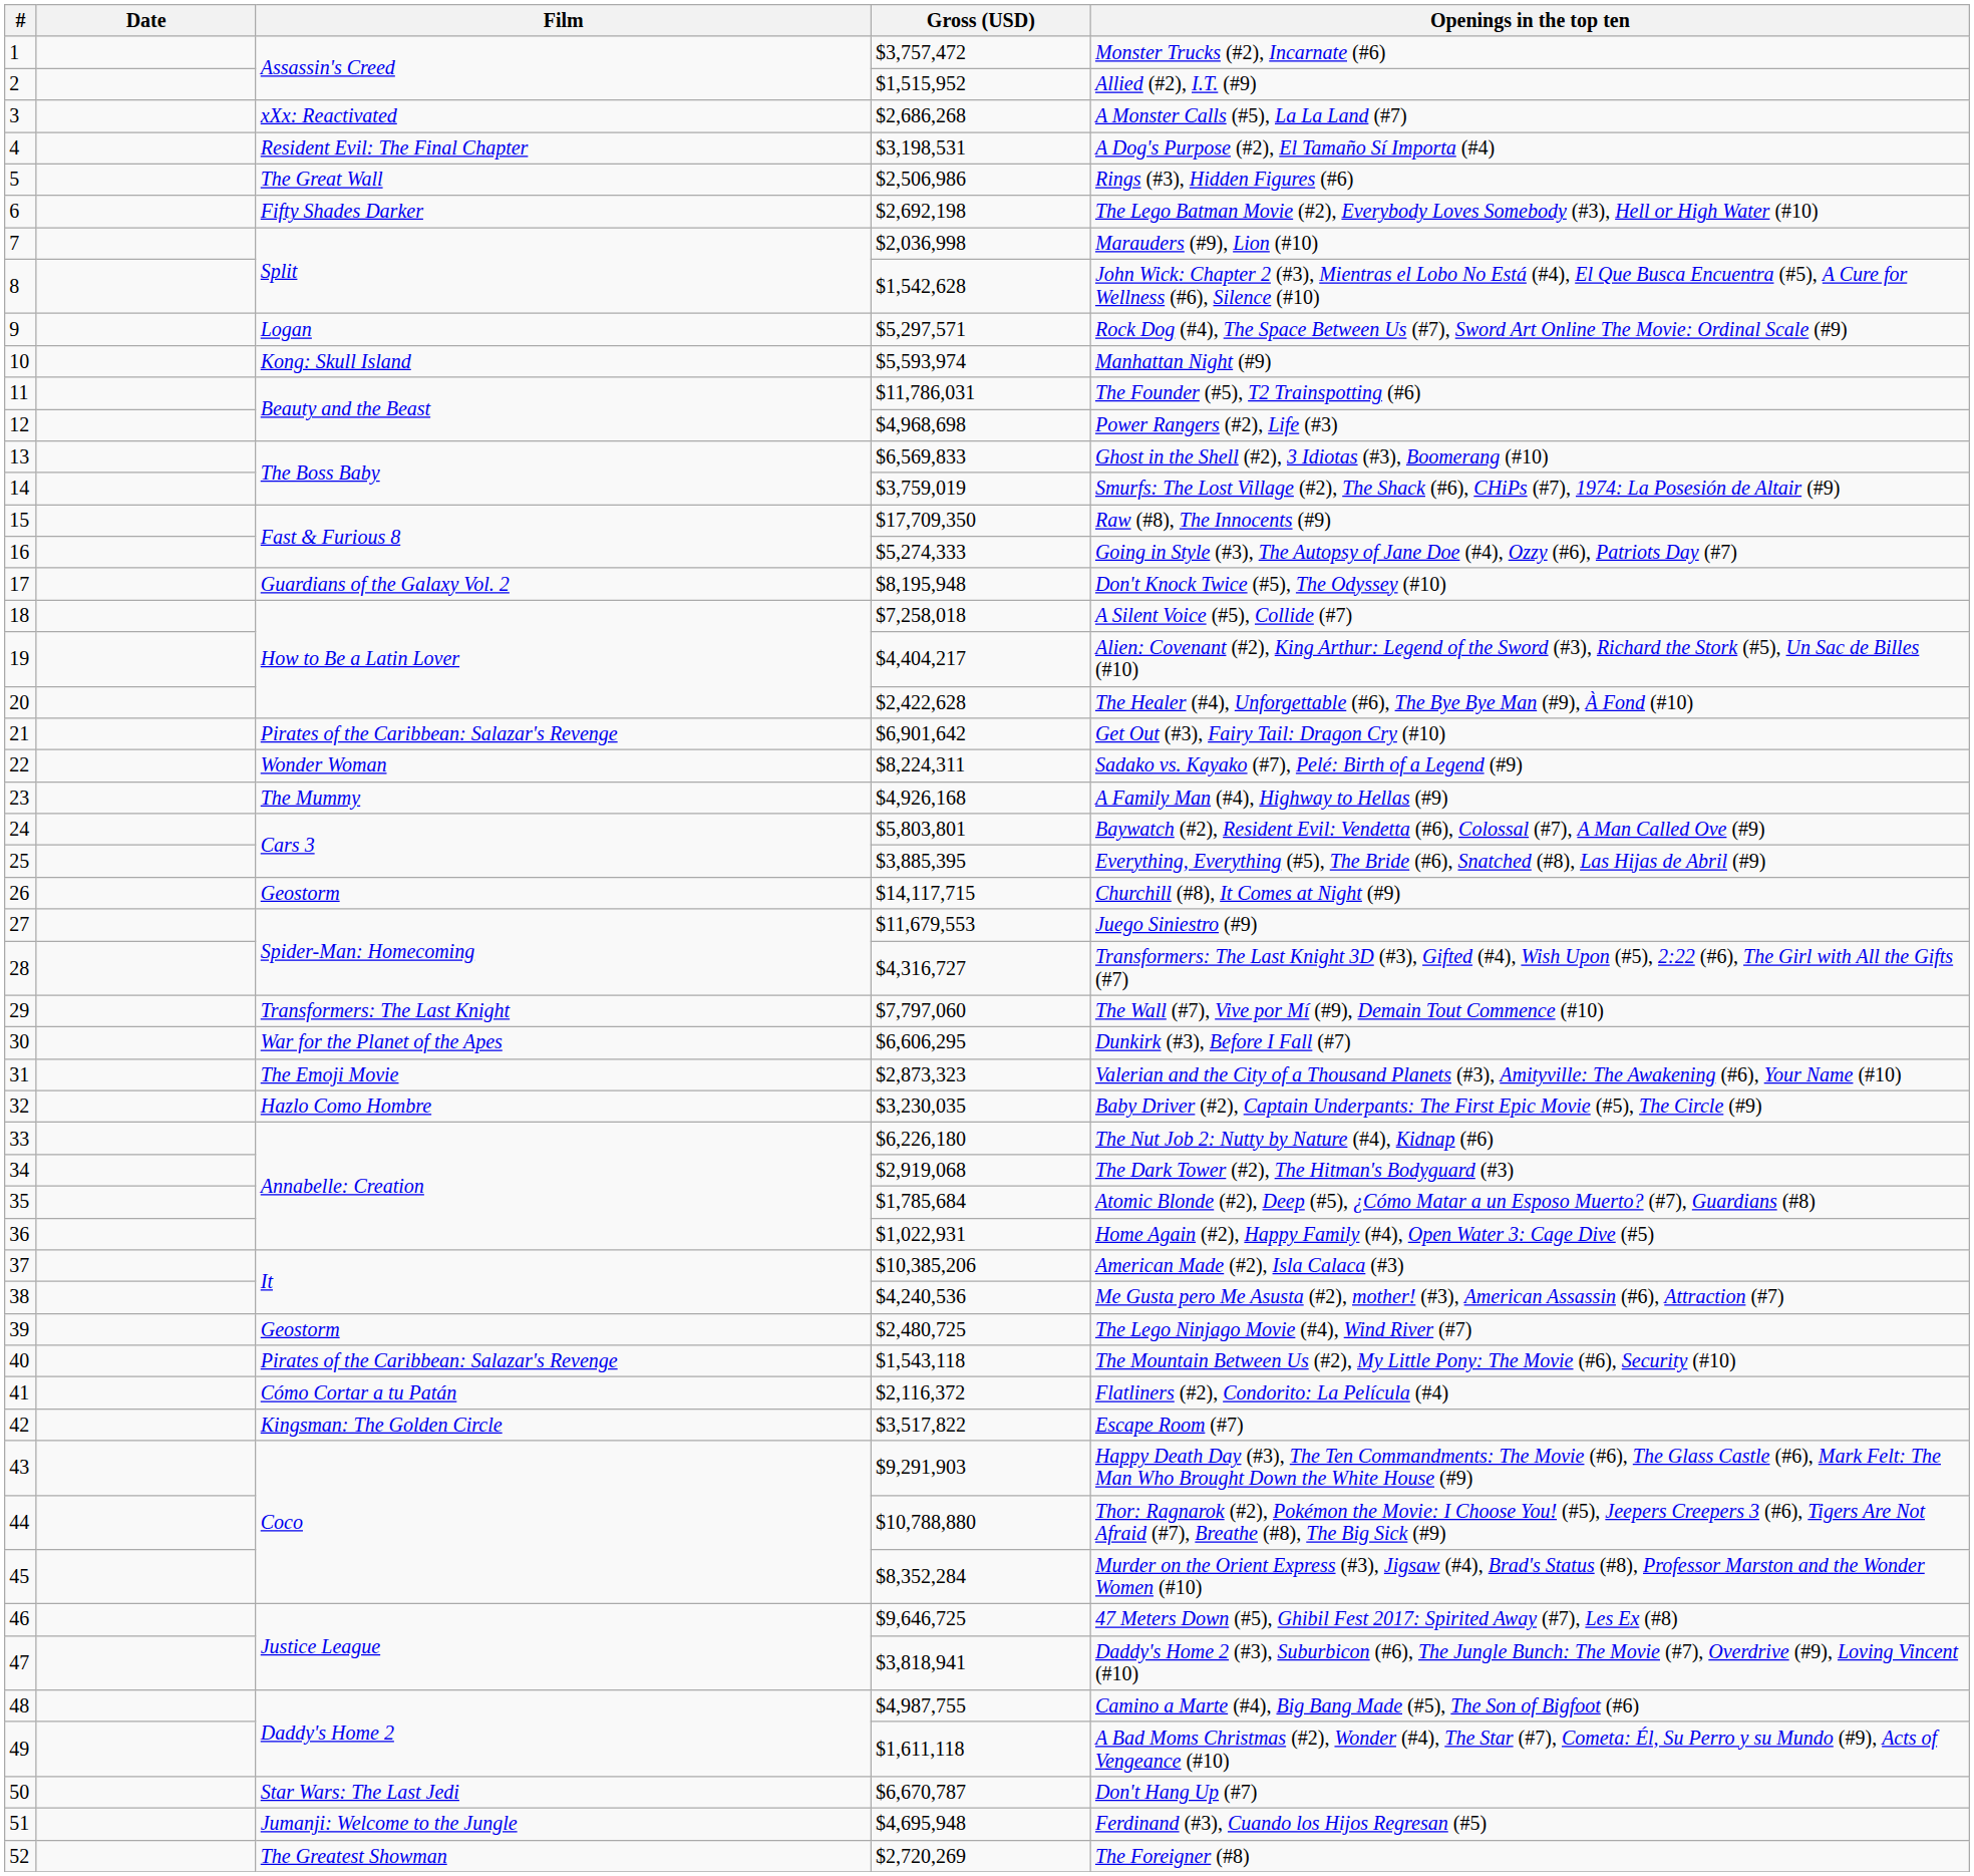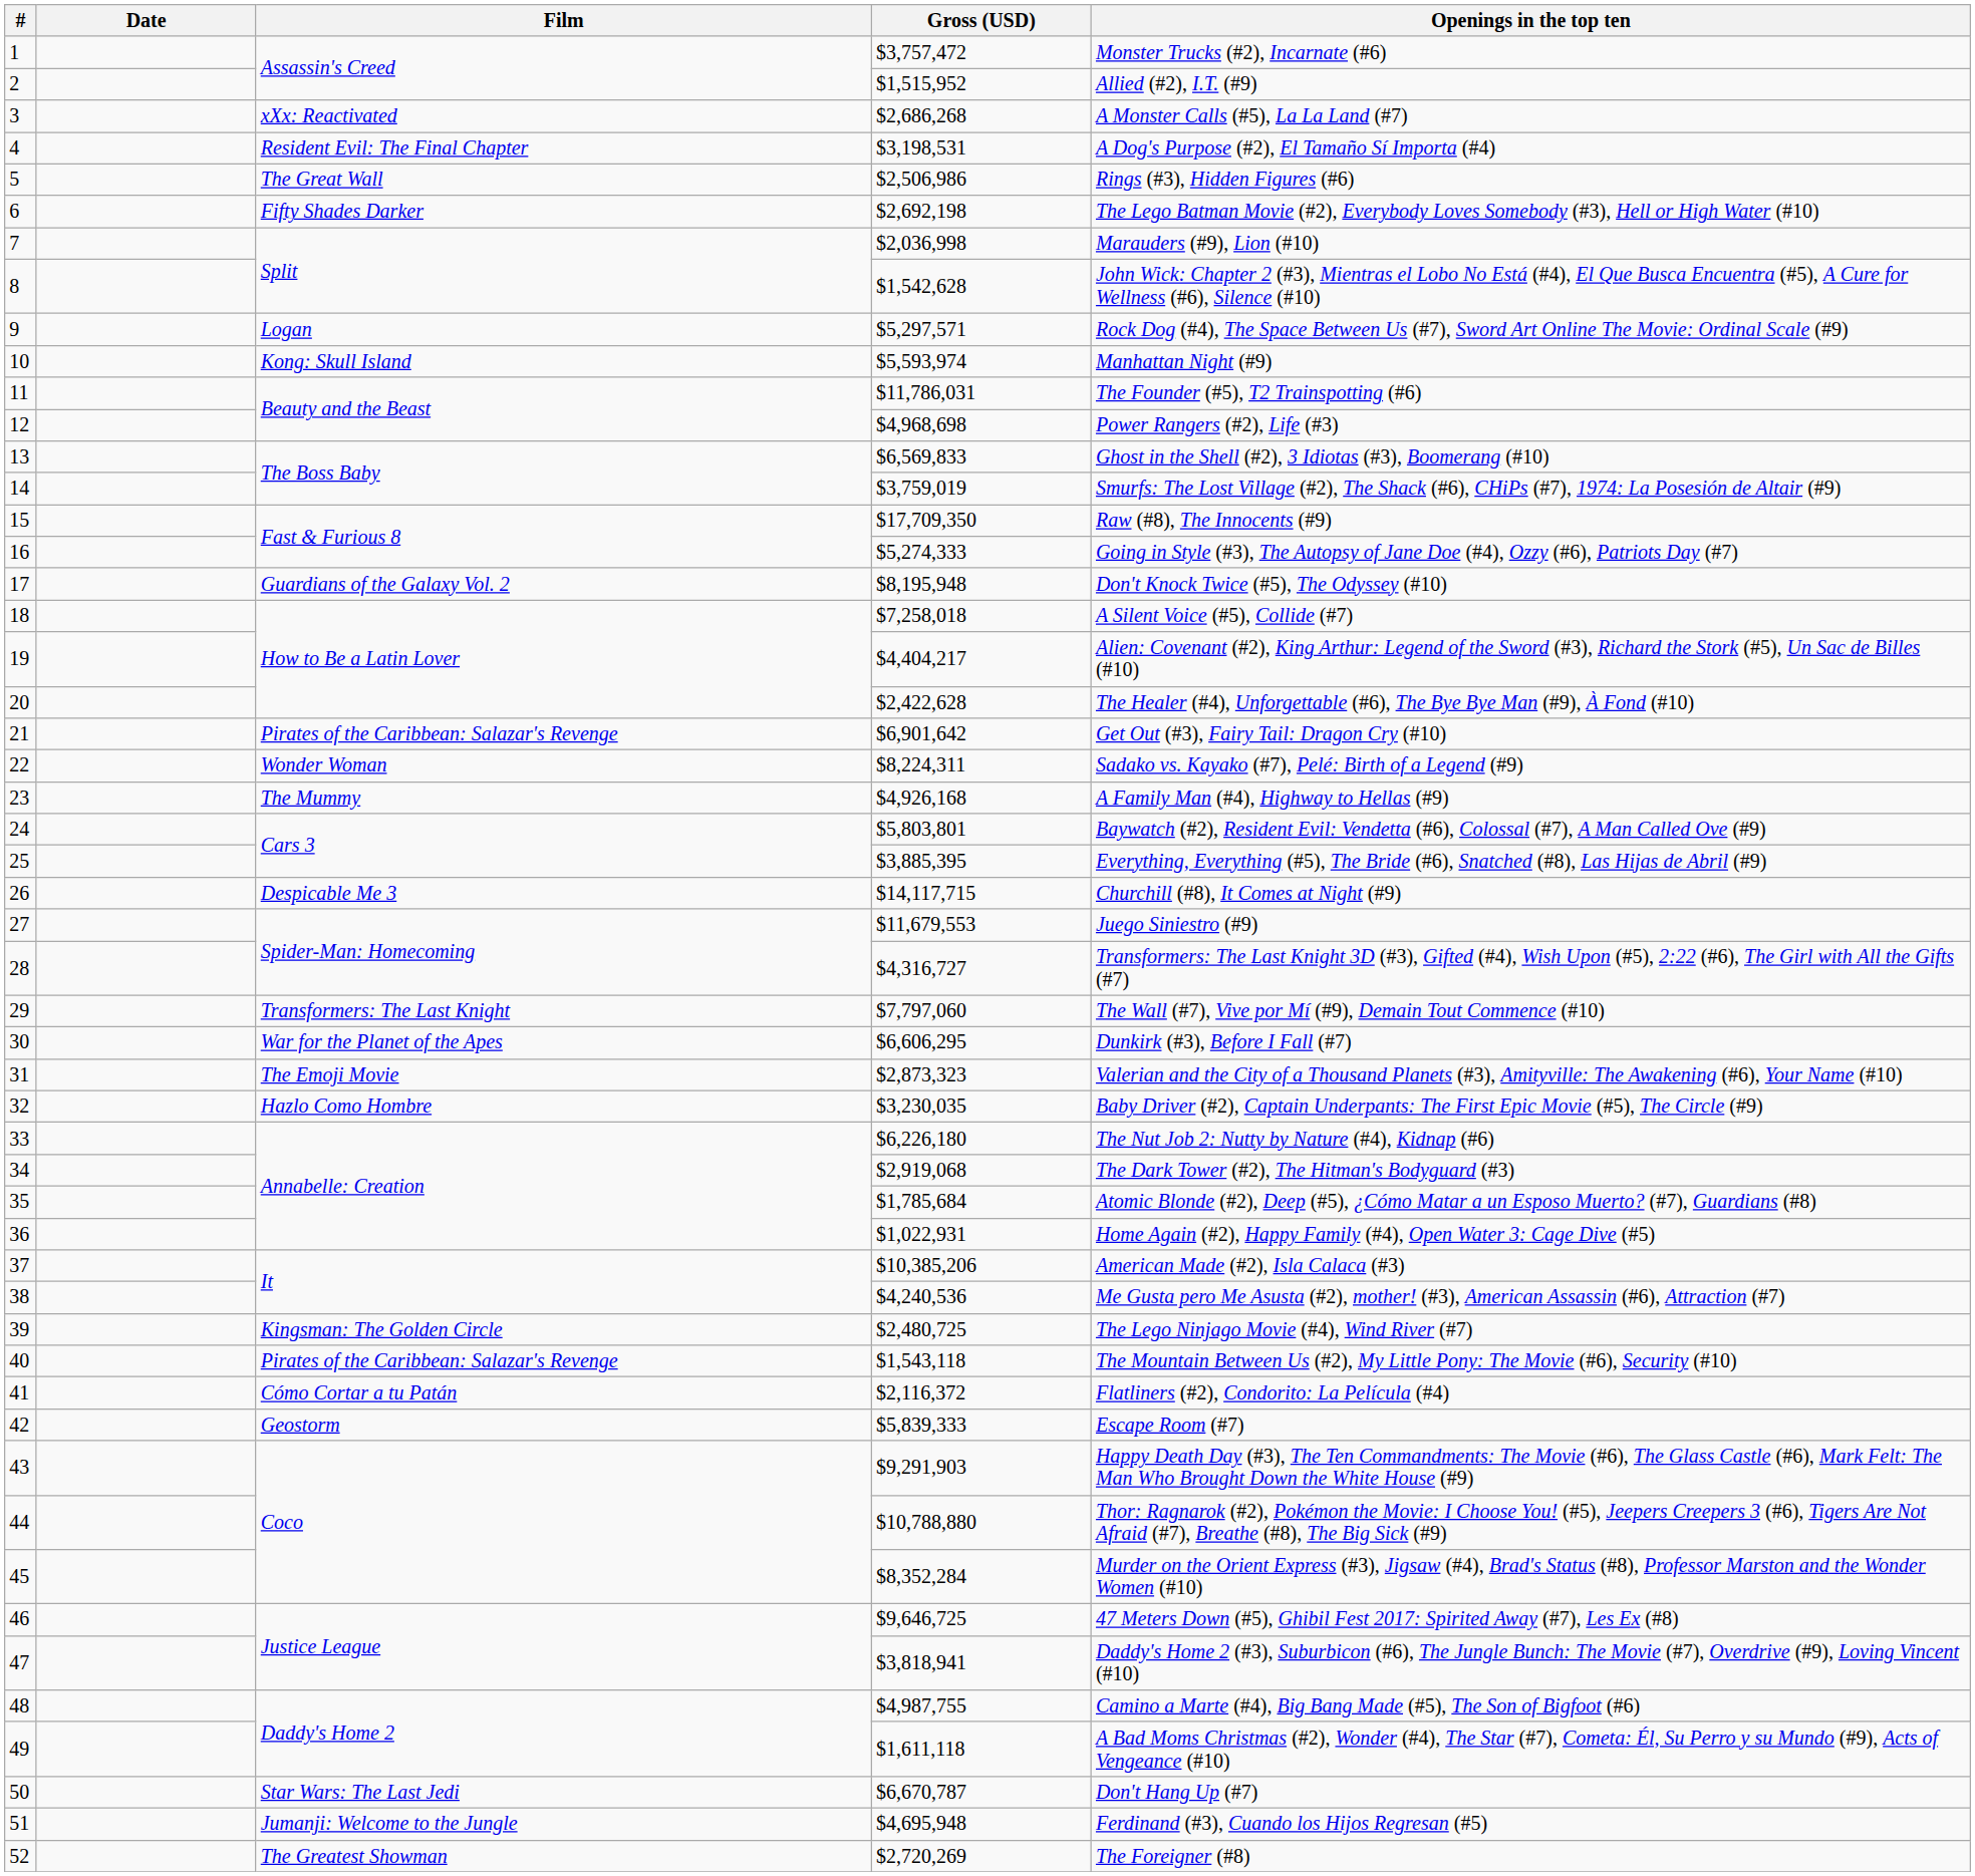26 | Film: Geostorm -> Despicable Me 3
39 | Film: Geostorm -> Kingsman: The Golden Circle
42 | Film: Kingsman: The Golden Circle -> Geostorm
42 | Gross (USD): $3,517,822 -> $5,839,333
